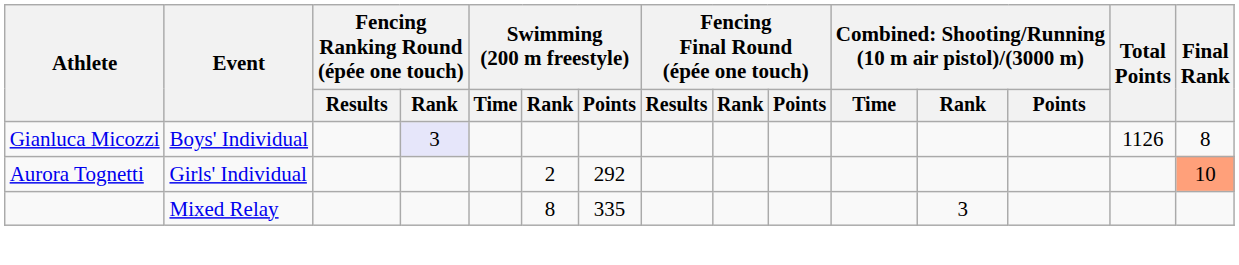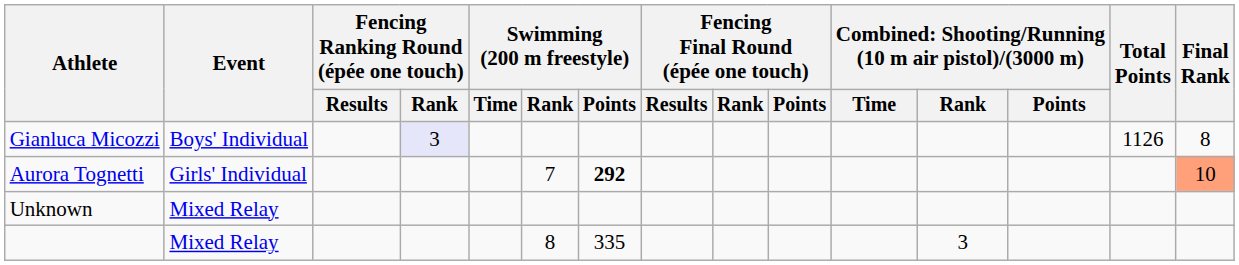Aurora Tognetti | Swimming (200 m freestyle) / Rank: 2 -> 7
Aurora Tognetti | Swimming (200 m freestyle) / Points: normal -> bold
+ row: Unknown | Mixed Relay
